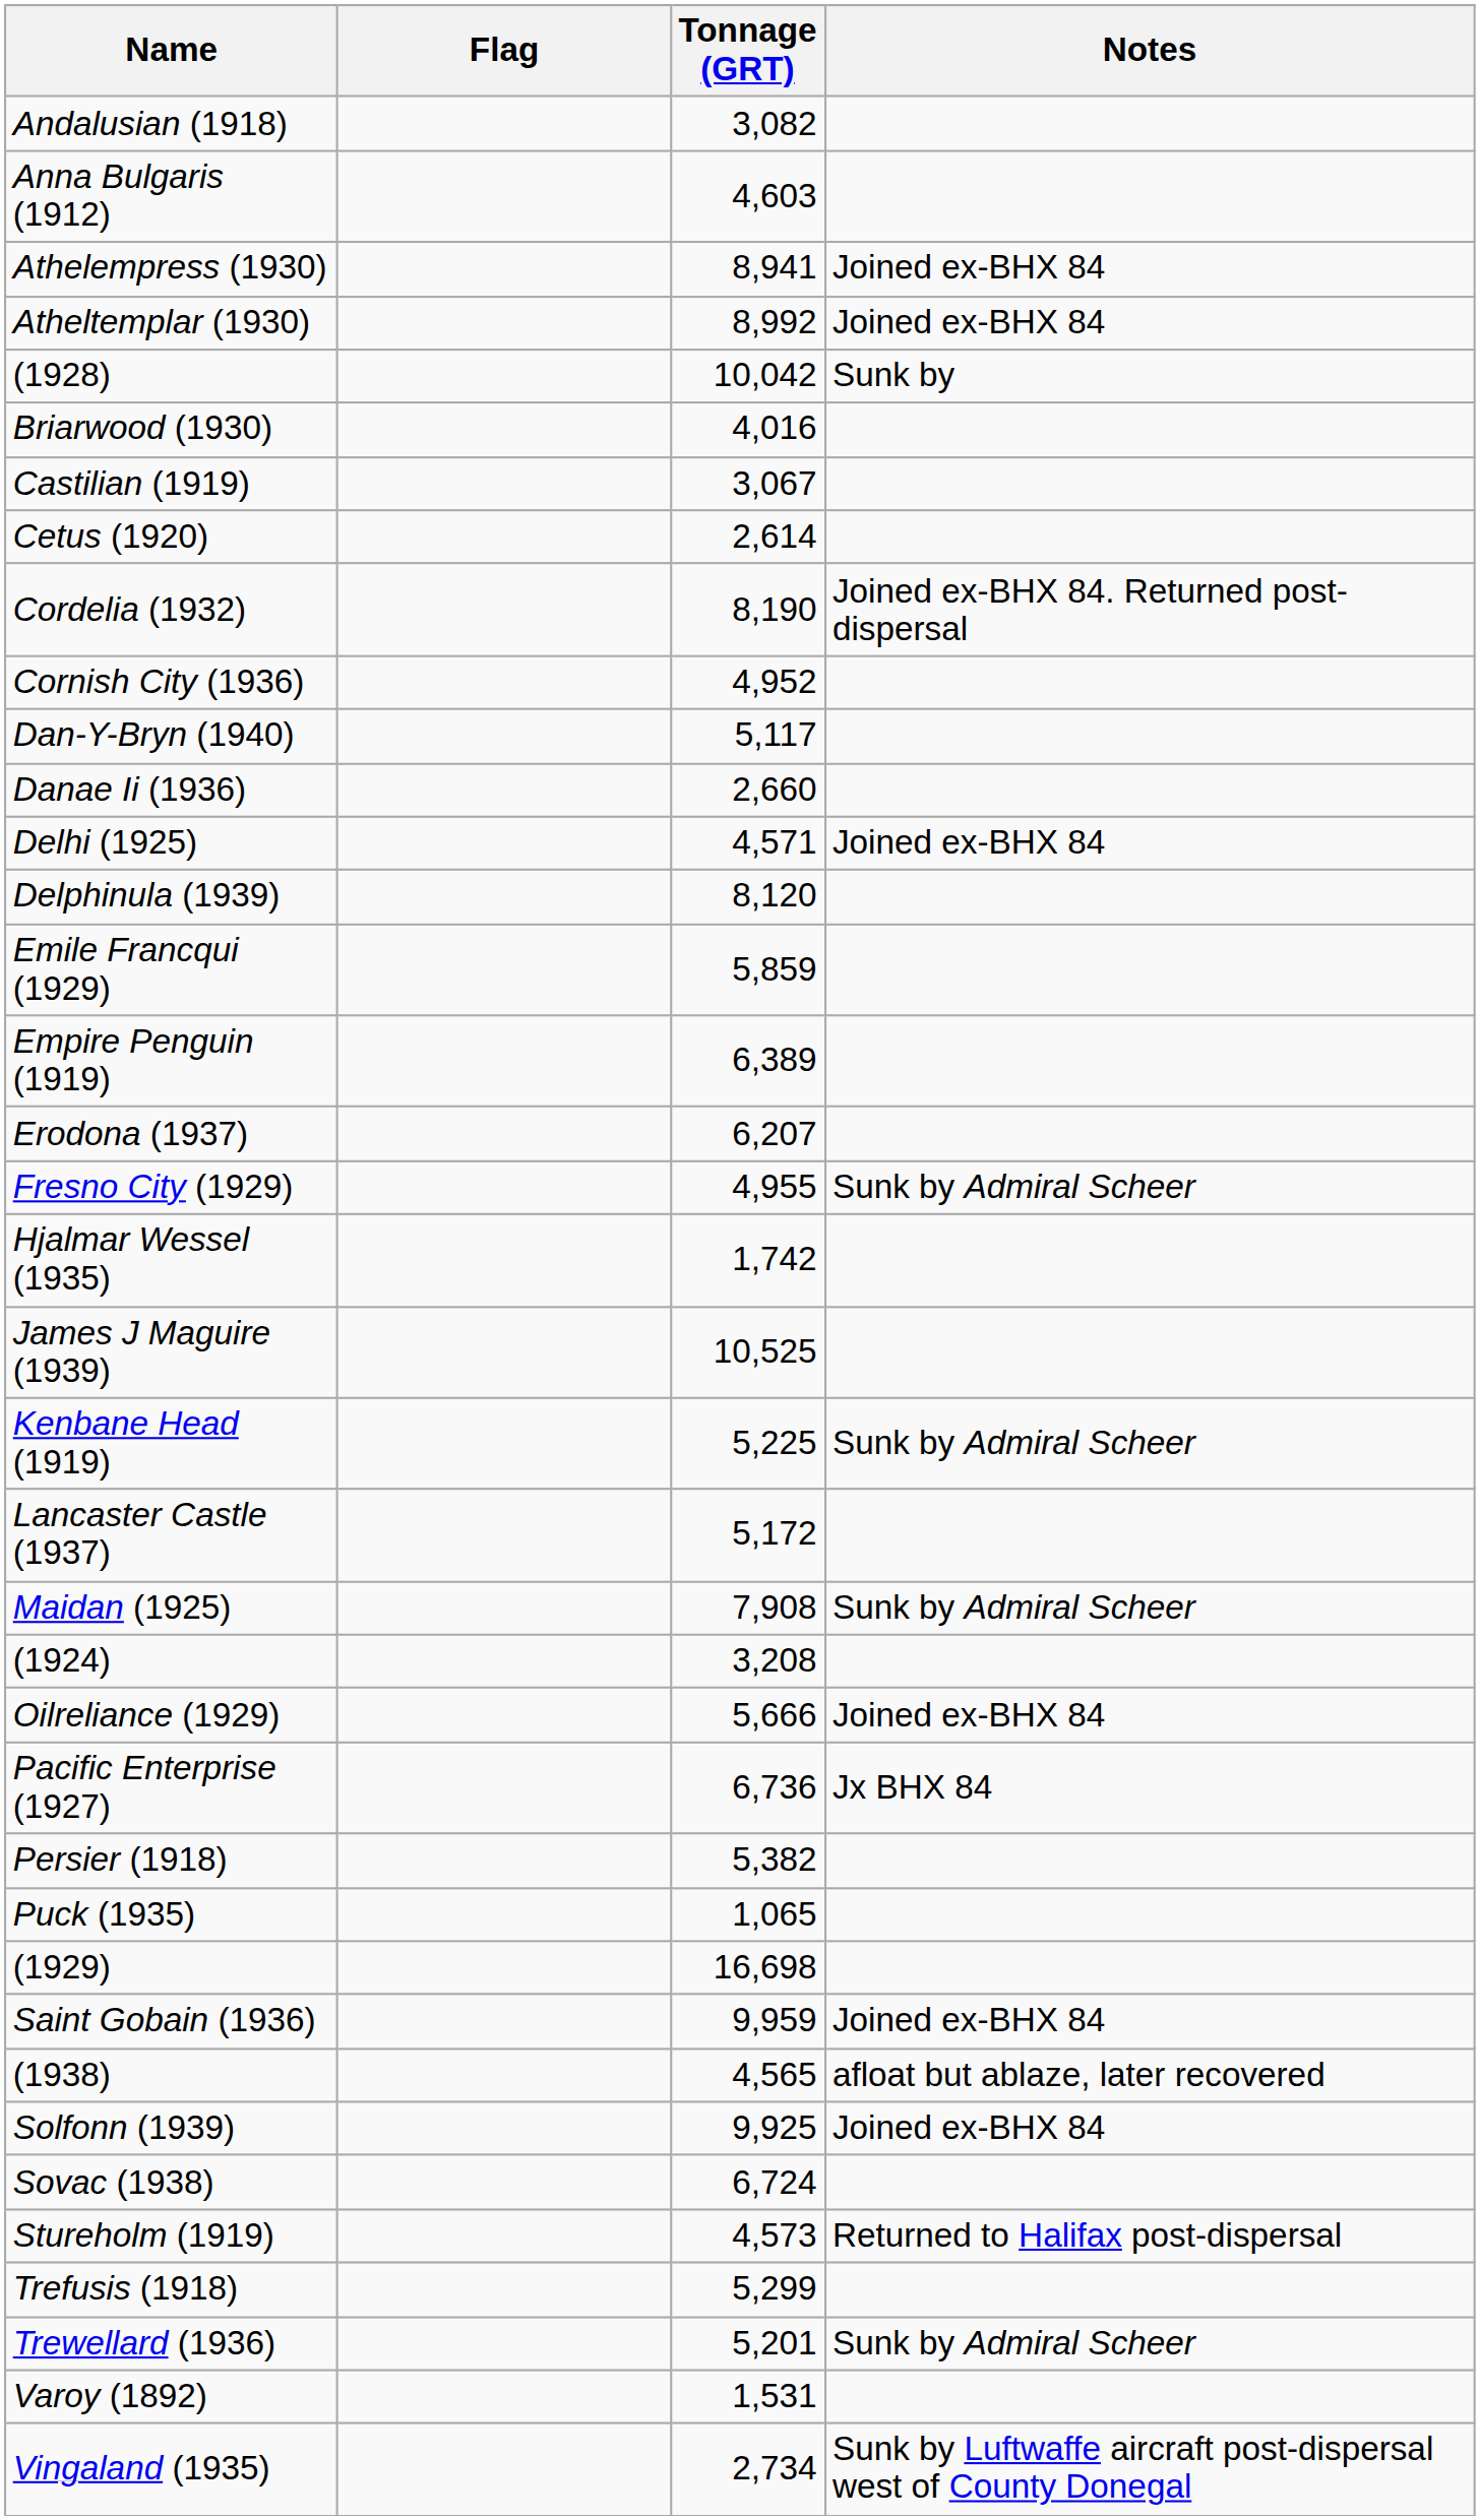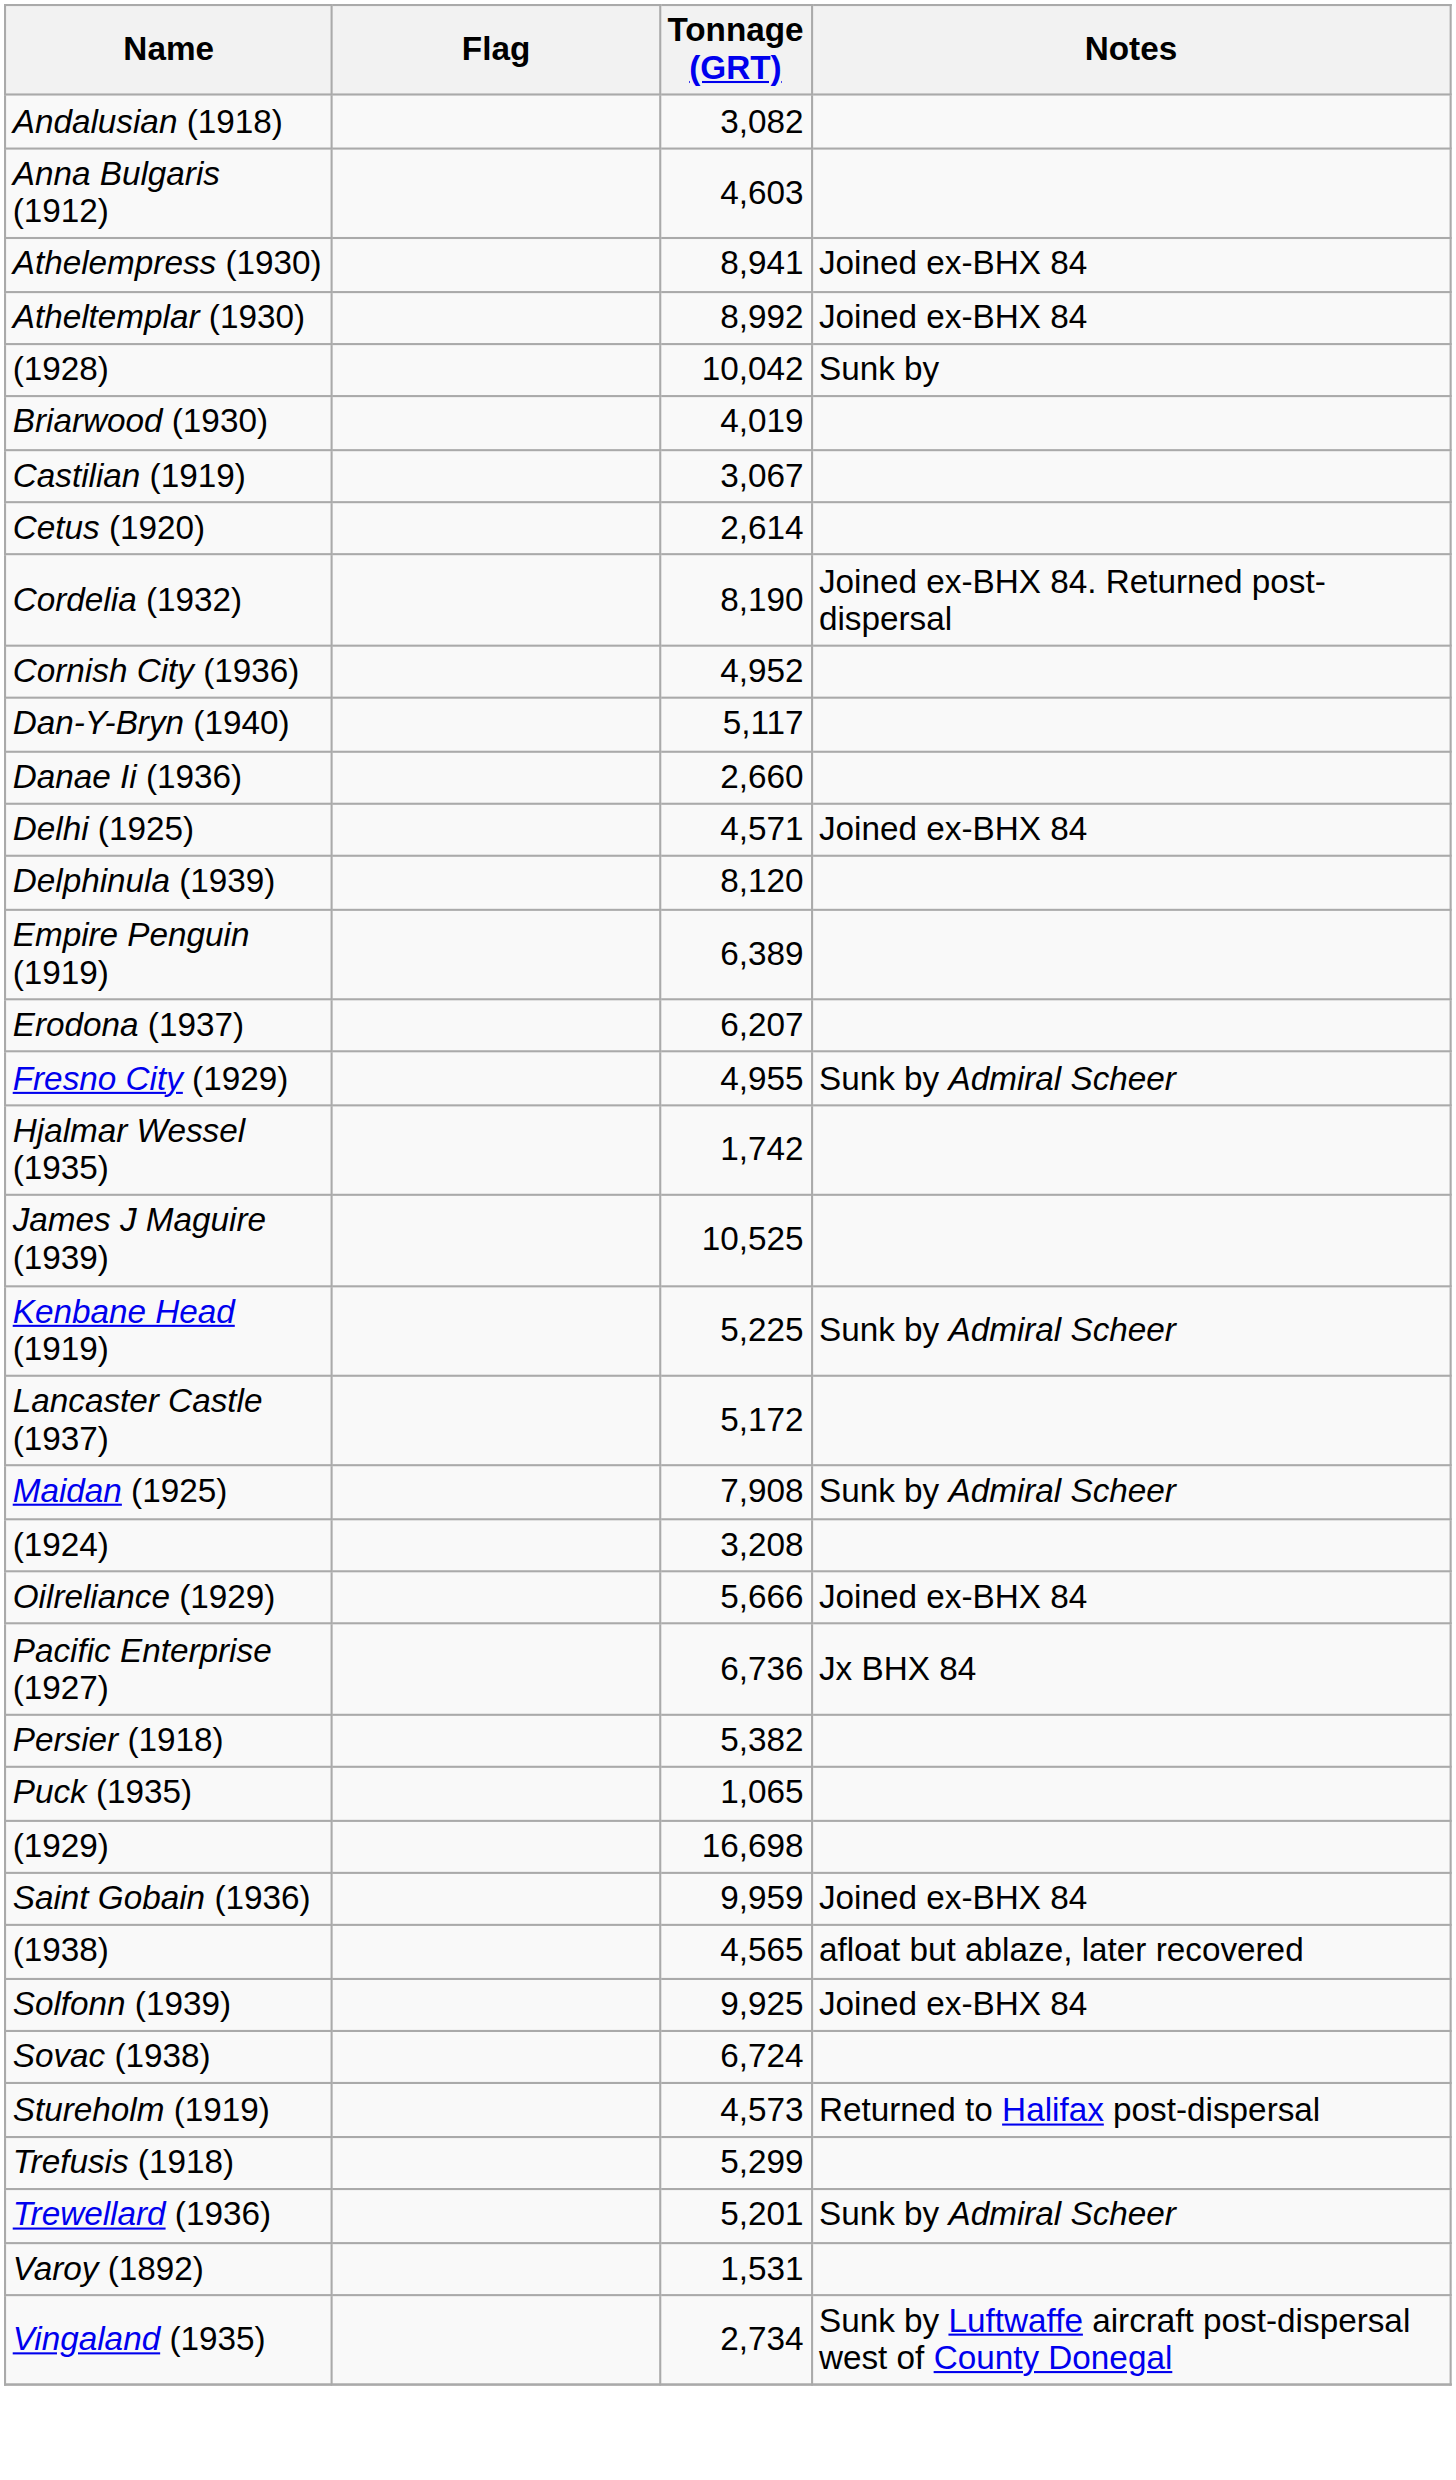Briarwood (1930) | Tonnage (GRT): 4,016 -> 4,019
- row: Emile Francqui (1929) | 5,859
